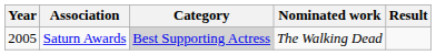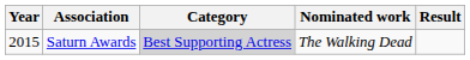Saturn Awards | Year: 2005 -> 2015
